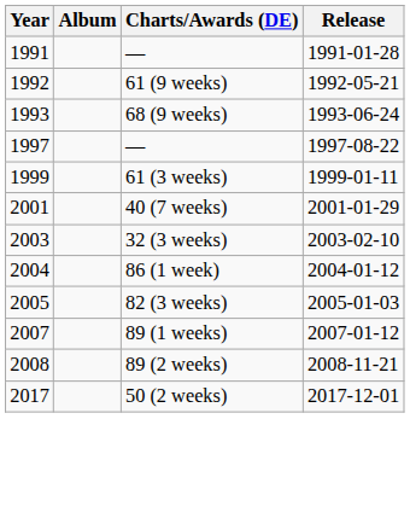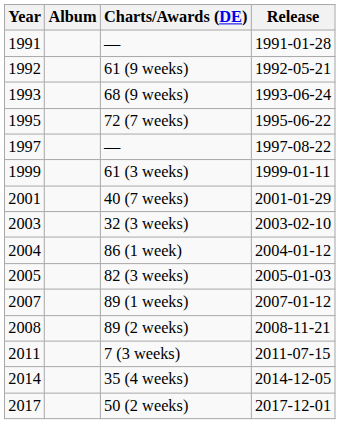+ row: 1995 | 72 (7 weeks) | 1995-06-22
+ row: 2011 | 7 (3 weeks) | 2011-07-15
+ row: 2014 | 35 (4 weeks) | 2014-12-05
